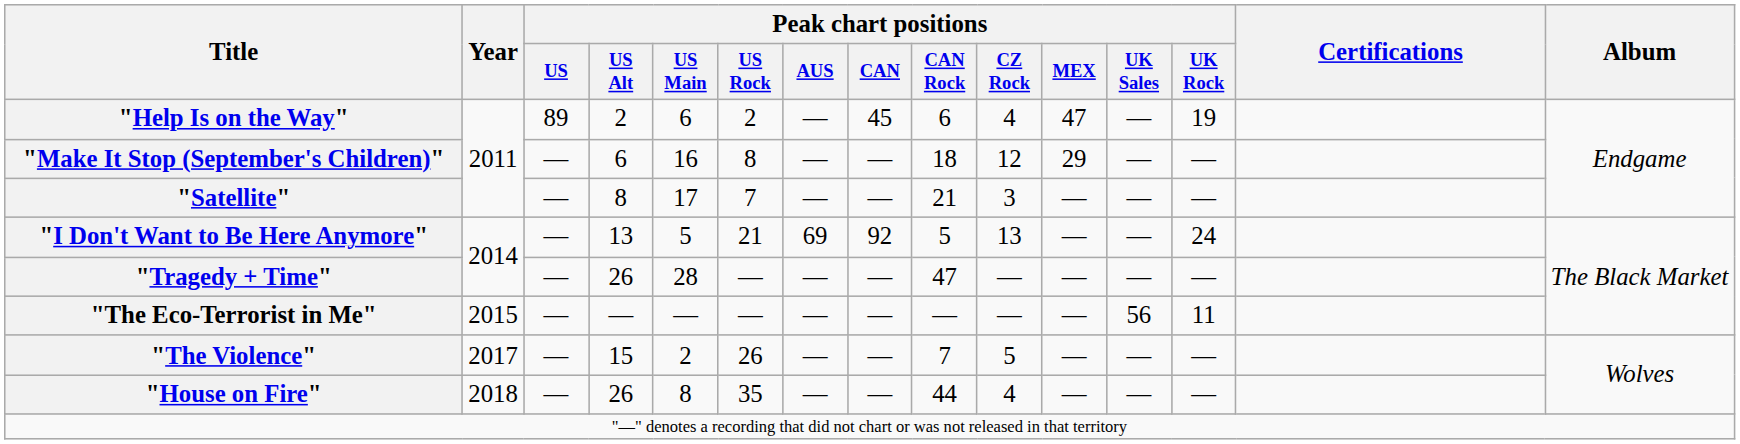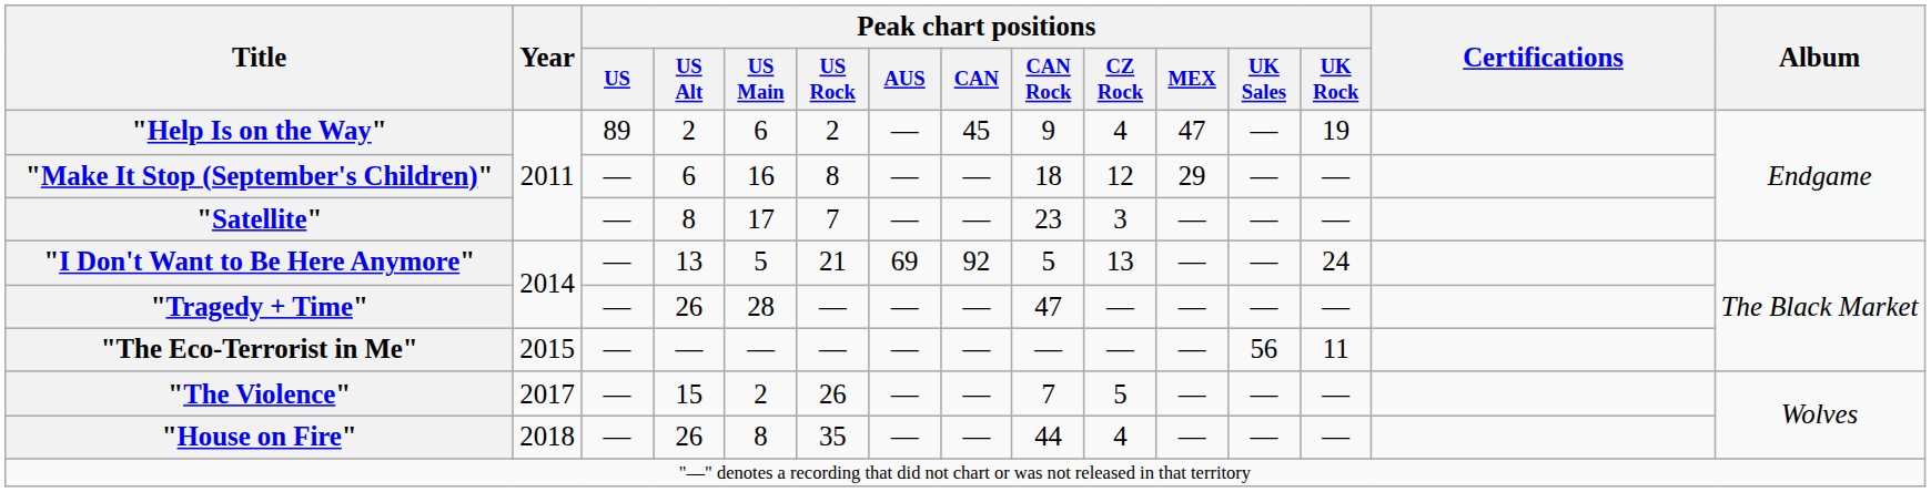"Help Is on the Way" | Peak chart positions / CAN Rock: 6 -> 9
"Satellite" | Peak chart positions / CAN Rock: 21 -> 23
